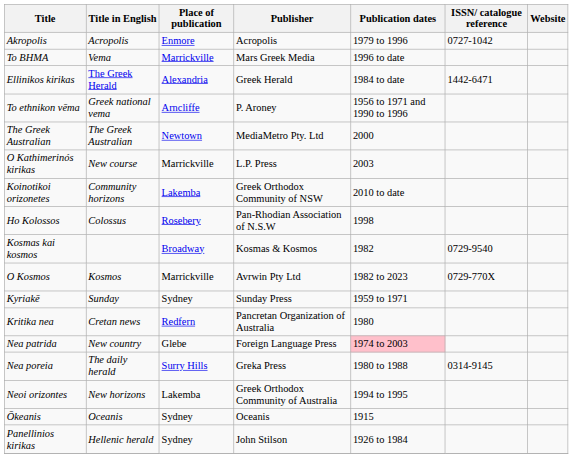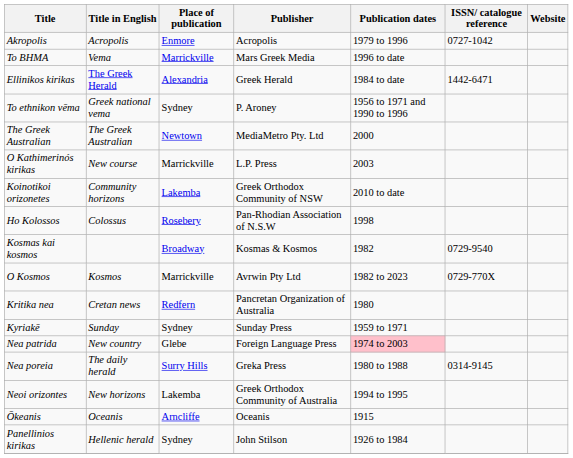To ethnikon vēma | Place of publication: Arncliffe -> Sydney
rows swapped: Kritika nea <-> Kyriakē
Ōkeanis | Place of publication: Sydney -> Arncliffe
